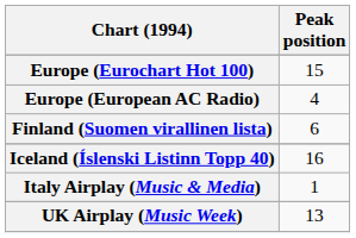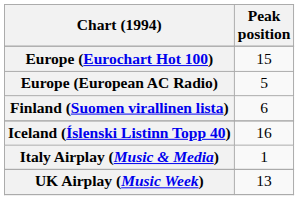Europe (European AC Radio) | Peak position: 4 -> 5
